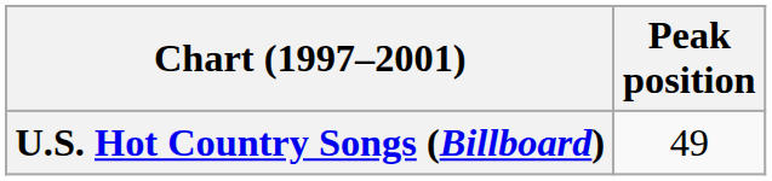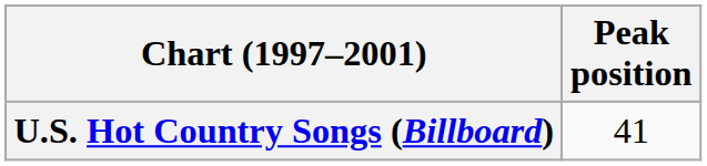U.S. Hot Country Songs (Billboard) | Peak position: 49 -> 41
